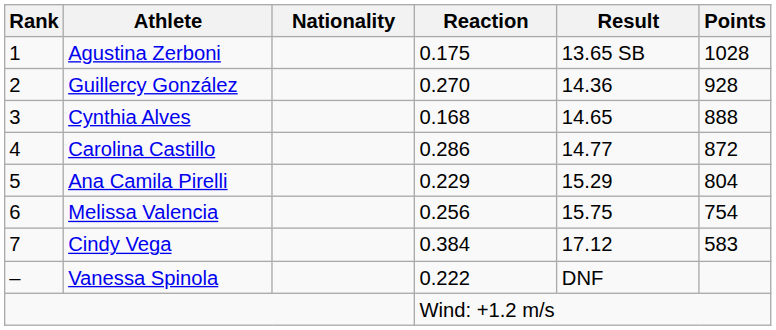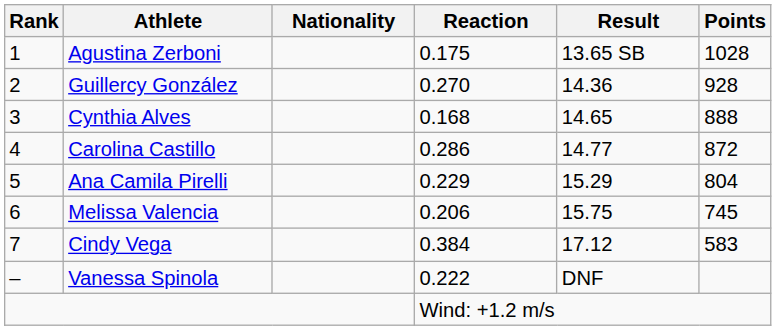Melissa Valencia | Reaction: 0.256 -> 0.206
Melissa Valencia | Points: 754 -> 745
